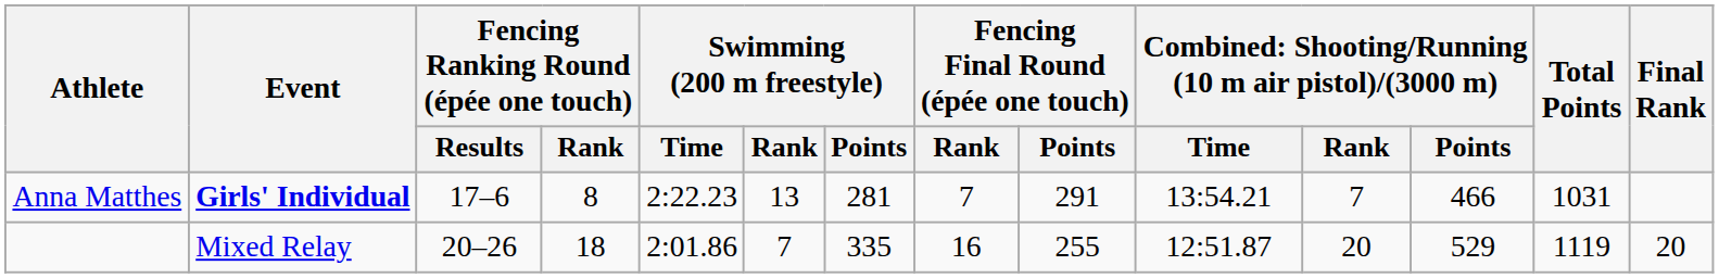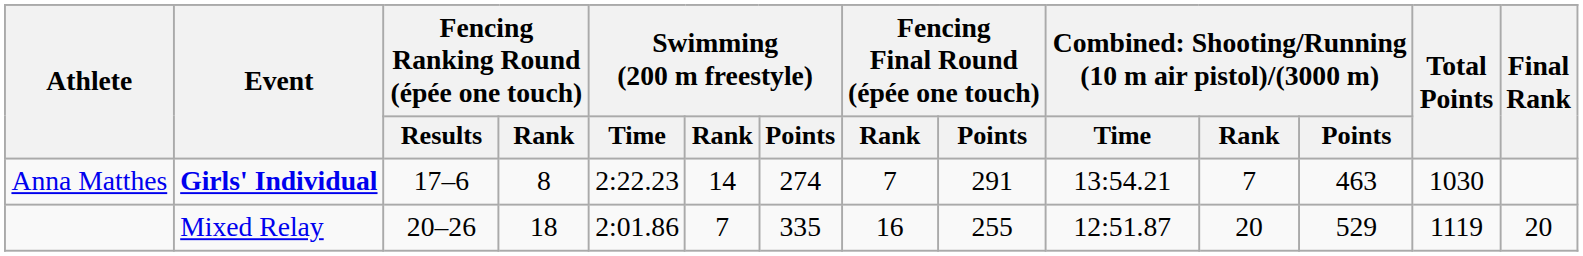Anna Matthes | Swimming (200 m freestyle) / Rank: 13 -> 14
Anna Matthes | Swimming (200 m freestyle) / Points: 281 -> 274
Anna Matthes | column 12: 466 -> 463
Anna Matthes | Total Points: 1031 -> 1030
